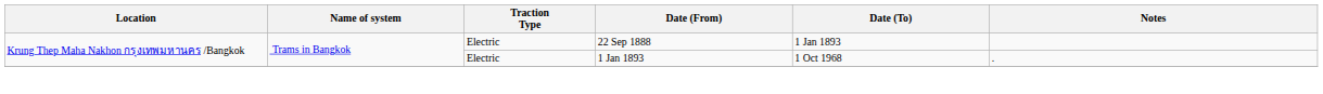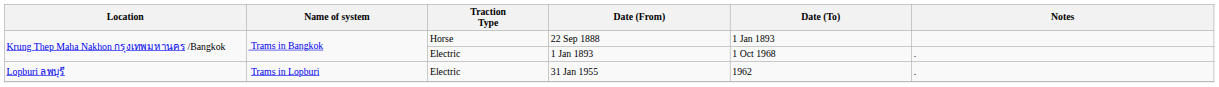22 Sep 1888 | Traction Type: Electric -> Horse
+ row: Lopburi ลพบุรี | Trams in Lopburi | Electric | 31 Jan 1955 | 1962 | .
